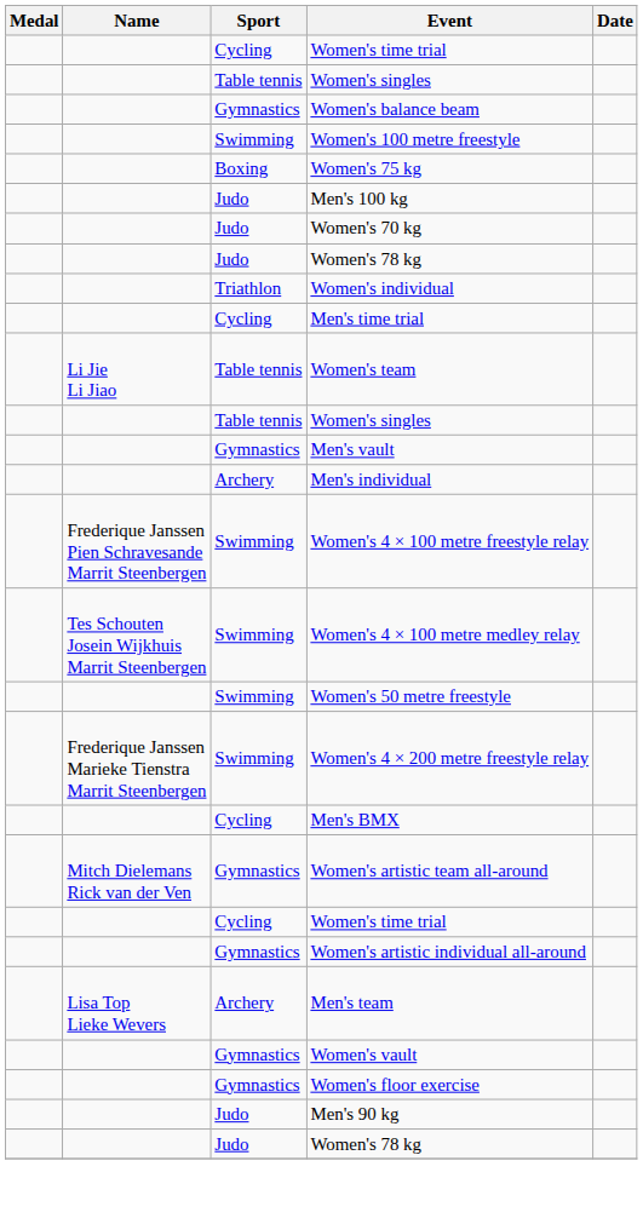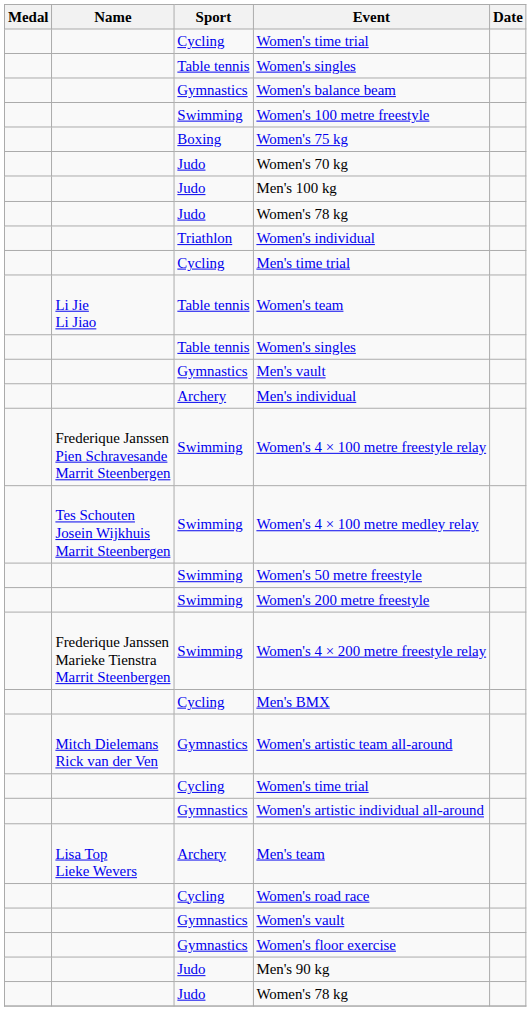rows swapped: Women's 70 kg <-> Men's 100 kg
+ row: Swimming | Women's 200 metre freestyle
+ row: Cycling | Women's road race
